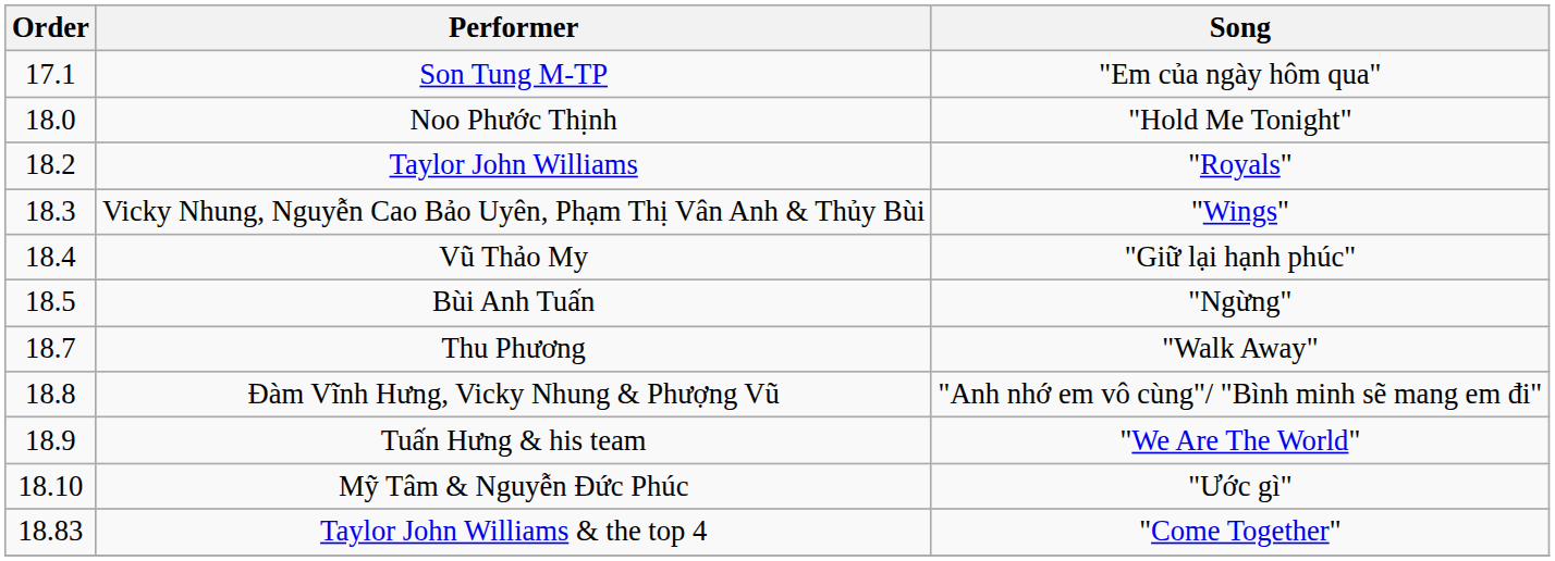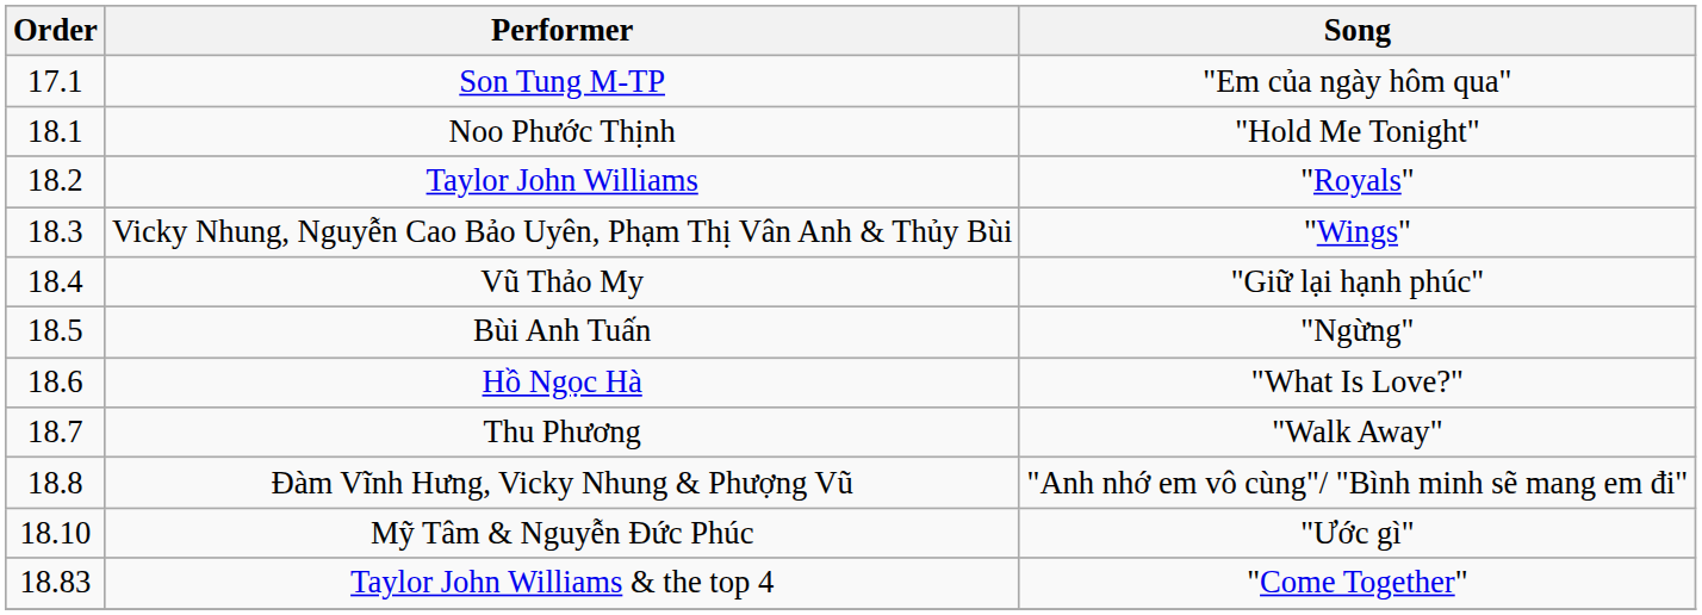Noo Phước Thịnh | Order: 18.0 -> 18.1
+ row: 18.6 | Hồ Ngọc Hà | "What Is Love?"
- row: 18.9 | Tuấn Hưng & his team | "We Are The World"
